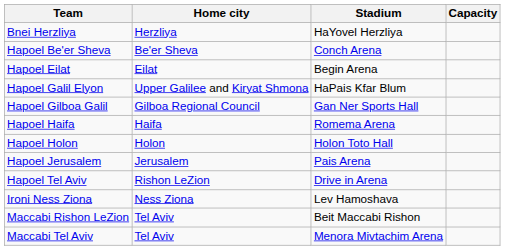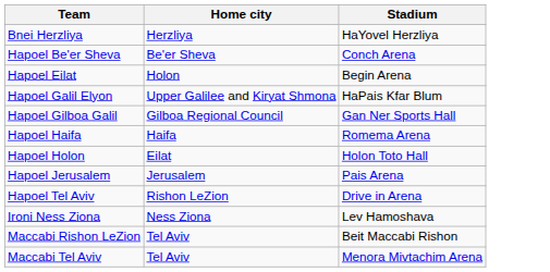- column: Capacity
Hapoel Eilat | Home city: Eilat -> Holon
Hapoel Holon | Home city: Holon -> Eilat
